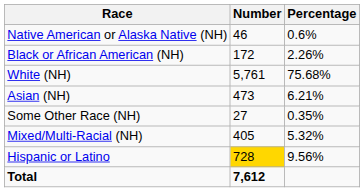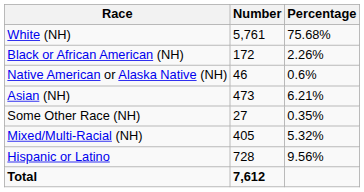rows swapped: White (NH) <-> Native American or Alaska Native (NH)
Hispanic or Latino | Number: gold background -> no background
